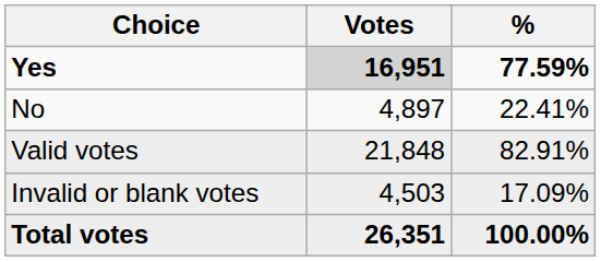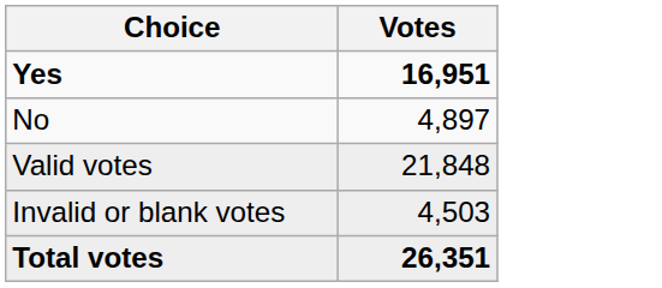- column: % | 77.59% | 22.41% | 82.91% | 17.09% | 100.00%
Yes | Votes: lightgrey background -> no background
